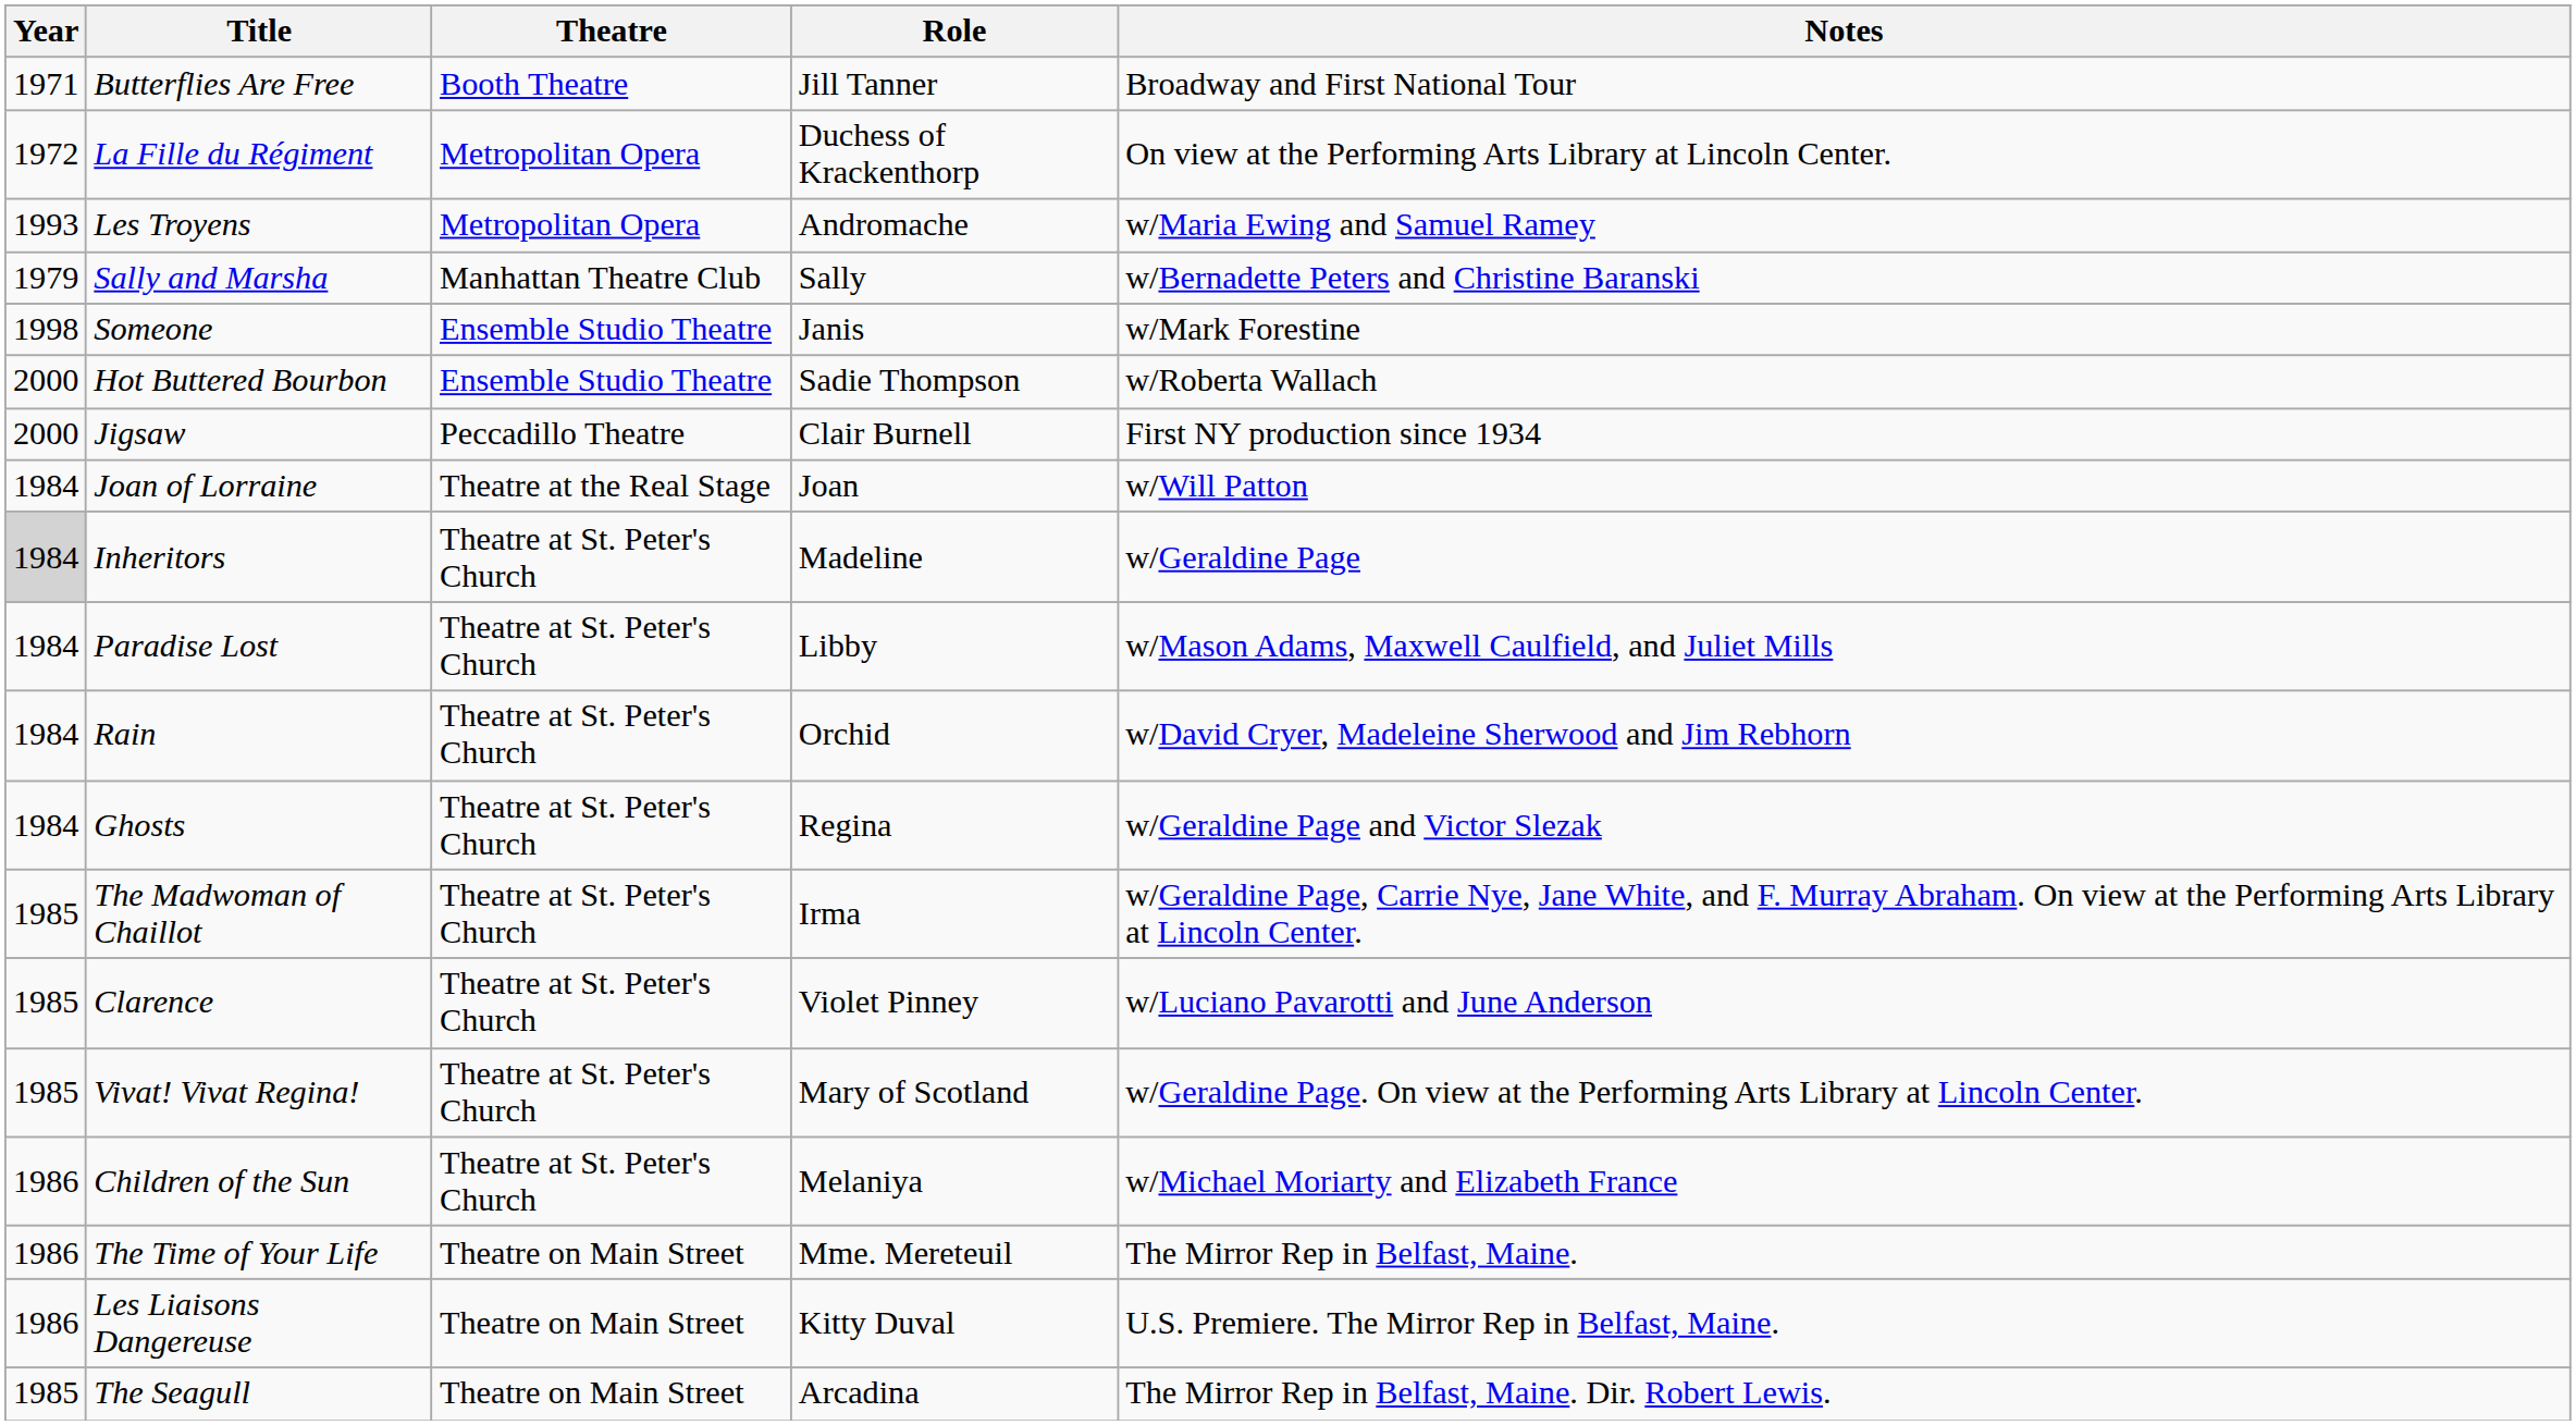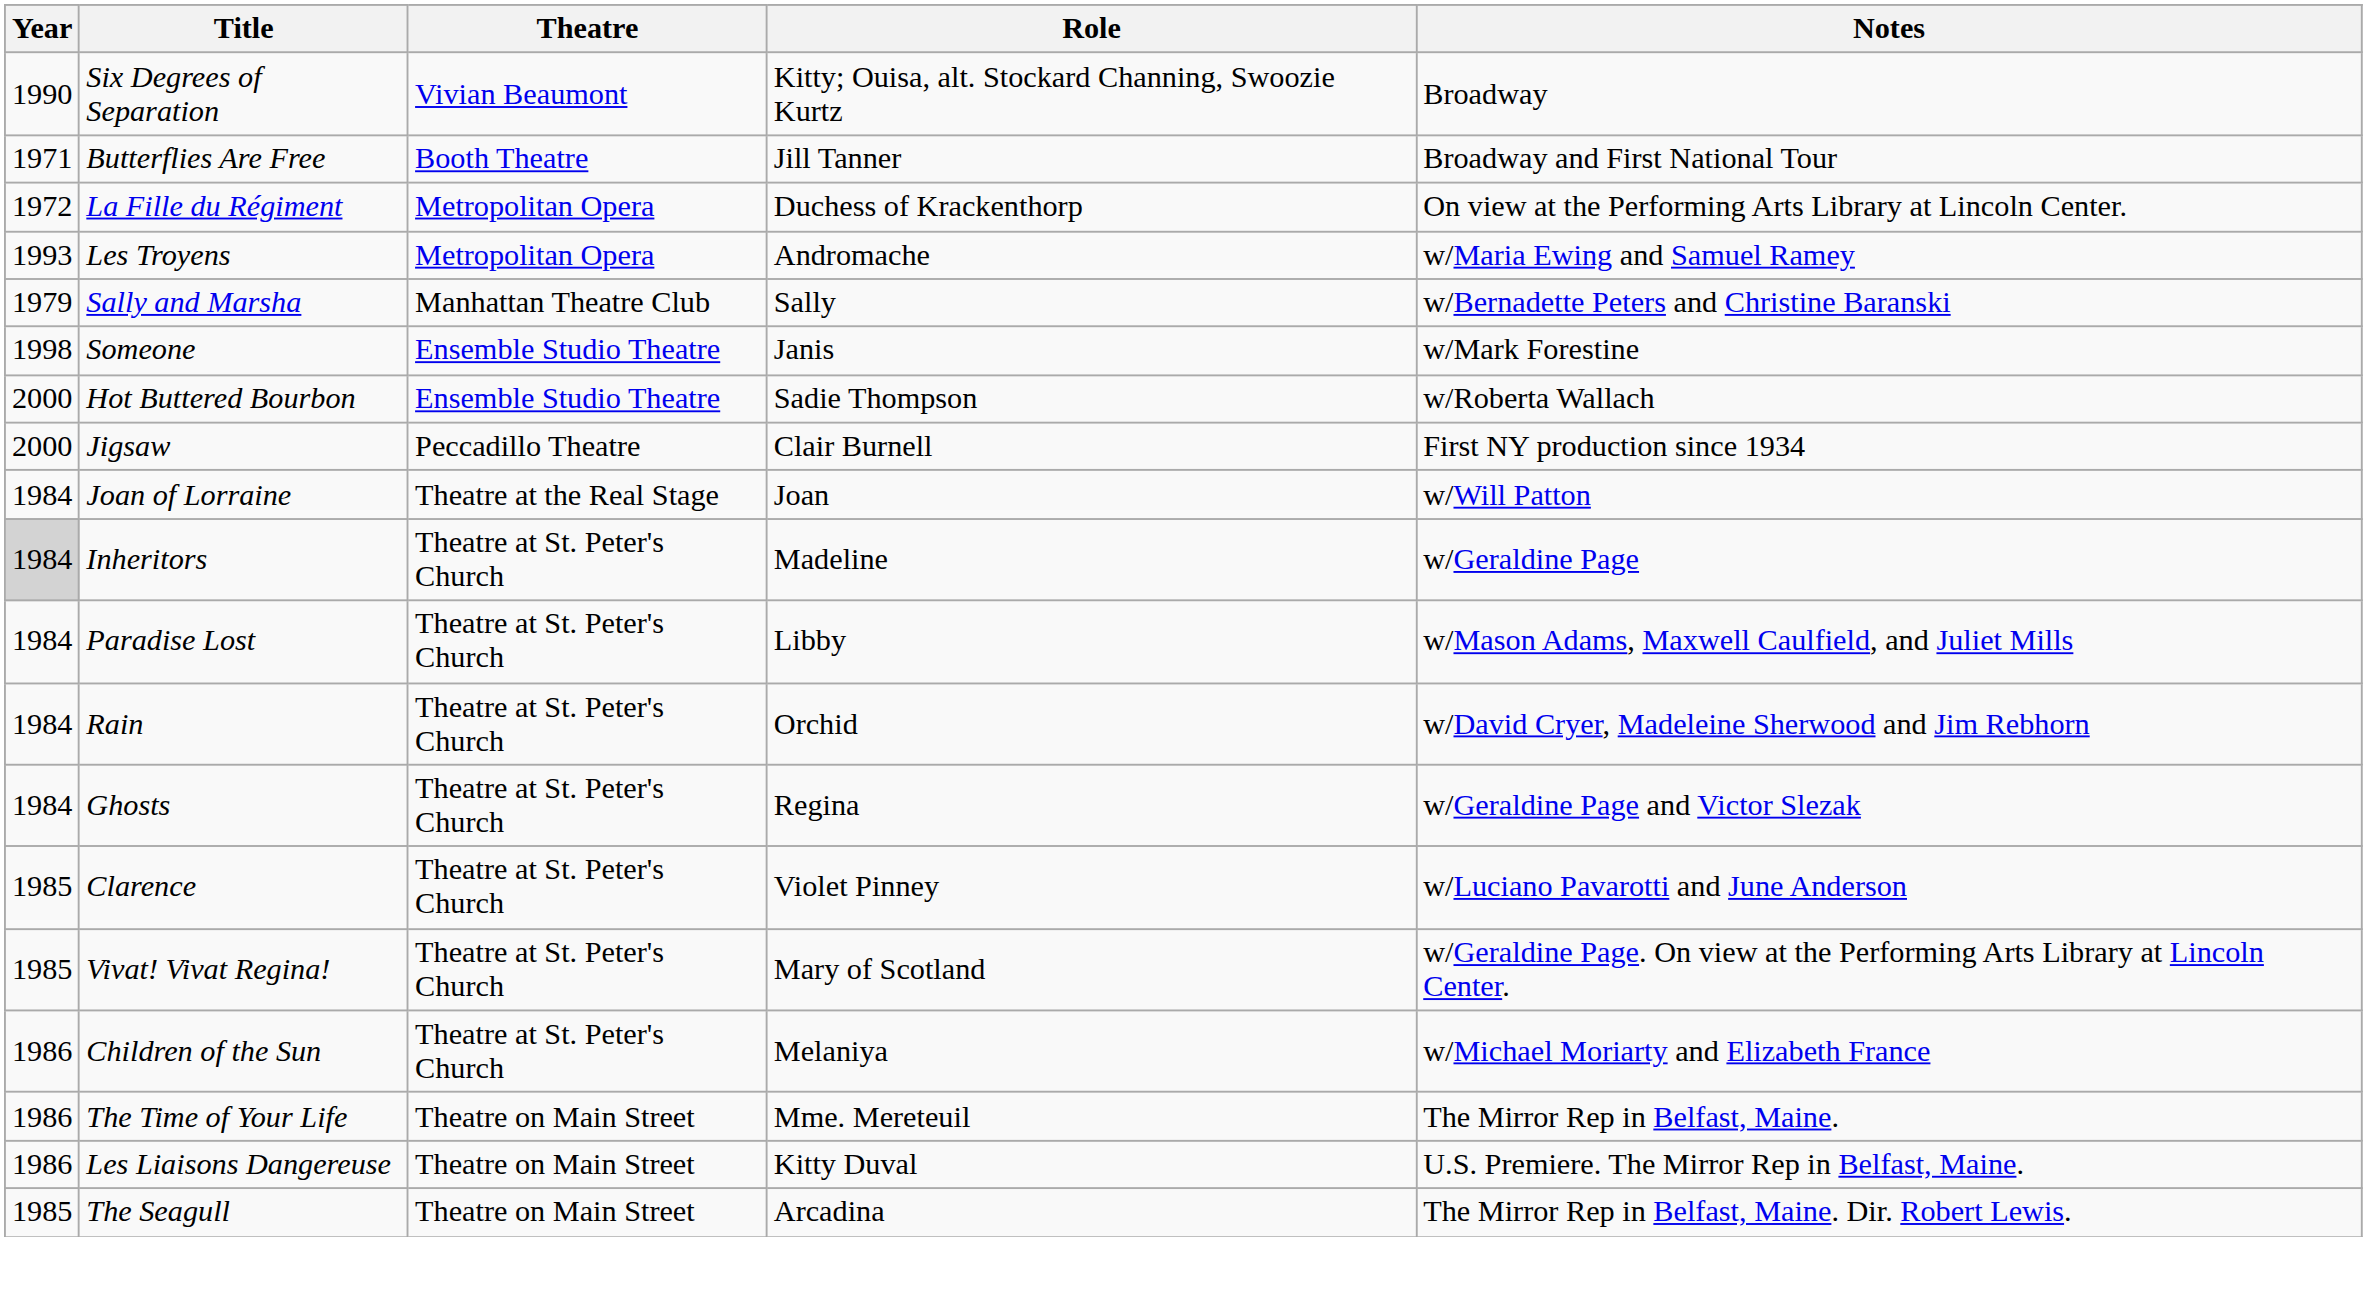+ row: 1990 | Six Degrees of Separation | Vivian Beaumont | Kitty; Ouisa, alt. Stockard Channing, Swoozie Kurtz | Broadway
- row: 1985 | The Madwoman of Chaillot | Theatre at St. Peter's Church | Irma | w/Geraldine Page, Carrie Nye, Jane White, and F. Murray Abraham. On view at the Performing Arts Library at Lincoln Center.
